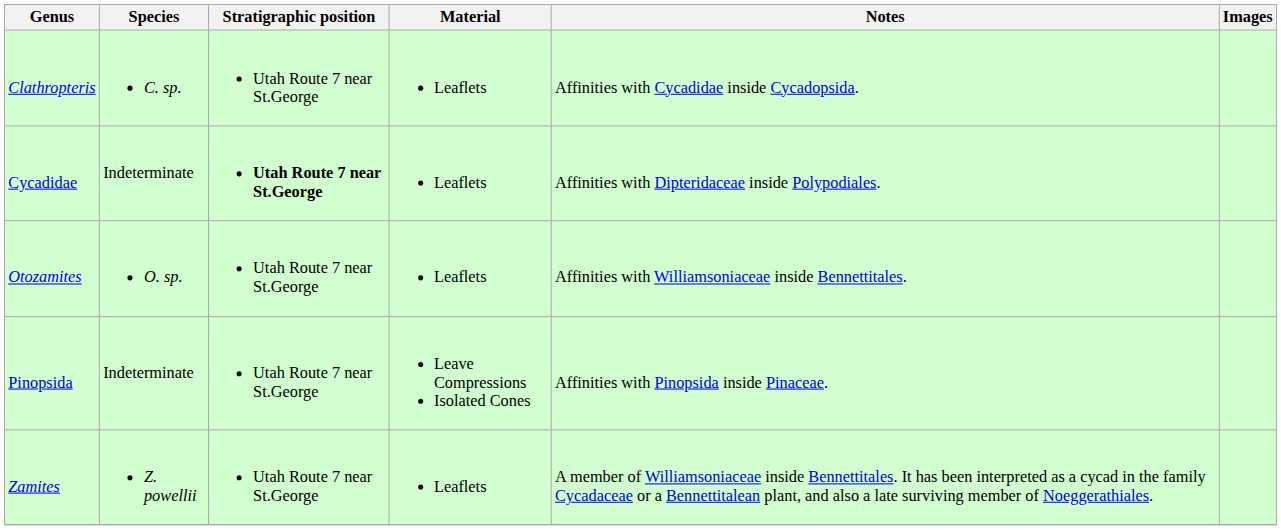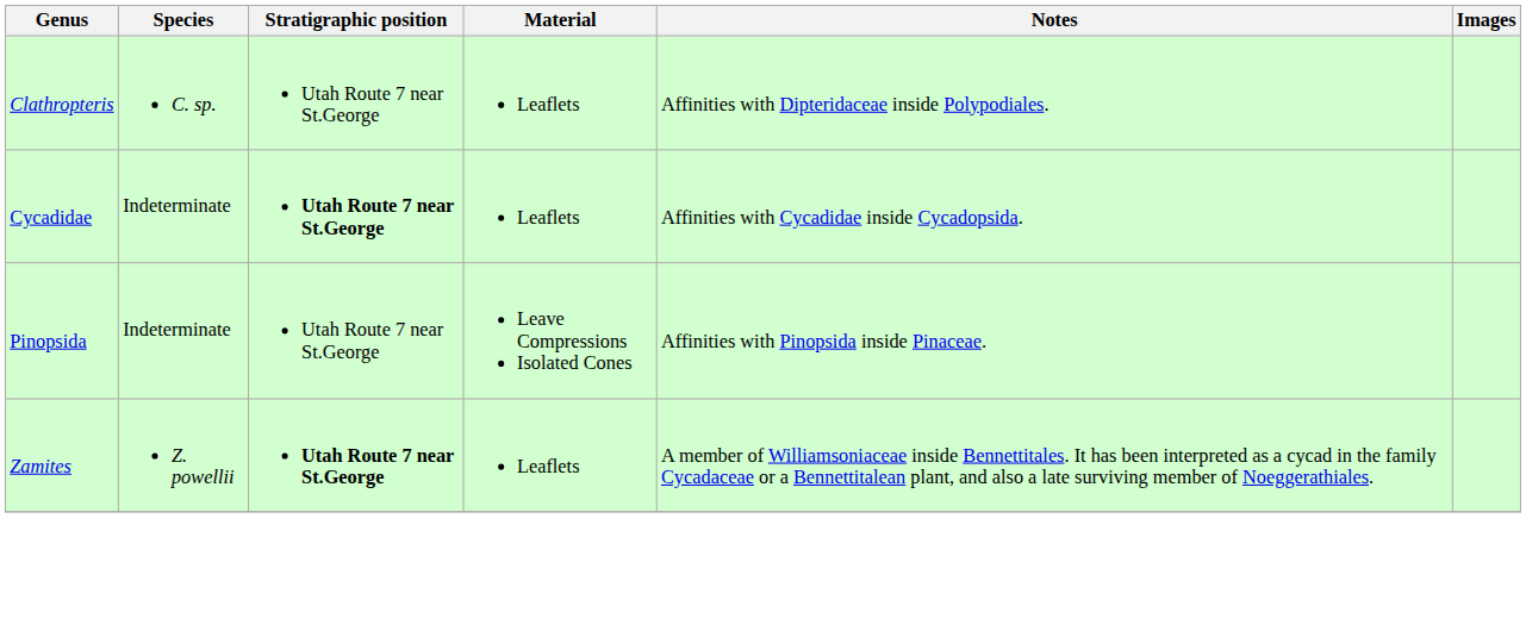Clathropteris | Notes: Affinities with Cycadidae inside Cycadopsida. -> Affinities with Dipteridaceae inside Polypodiales.
Cycadidae | Notes: Affinities with Dipteridaceae inside Polypodiales. -> Affinities with Cycadidae inside Cycadopsida.
- row: Otozamites | O. sp. | Utah Route 7 near St.George | Leaflets | Affinities with Williamsoniaceae inside Bennettitales.
Zamites | Stratigraphic position: normal -> bold
